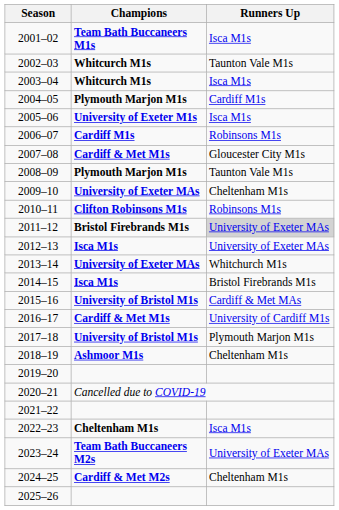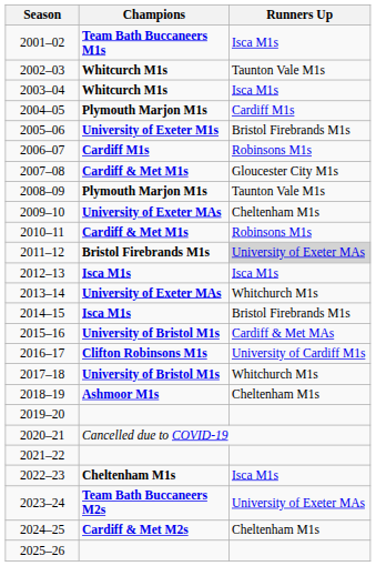2005–06 | Runners Up: Isca M1s -> Bristol Firebrands M1s
2010–11 | Champions: Clifton Robinsons M1s -> Cardiff & Met M1s
2012–13 | Runners Up: University of Exeter MAs -> Isca M1s
2016–17 | Champions: Cardiff & Met M1s -> Clifton Robinsons M1s
2017–18 | Runners Up: Plymouth Marjon M1s -> Whitchurch M1s
